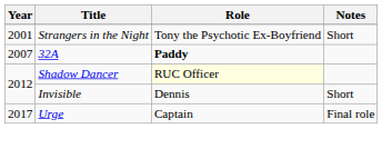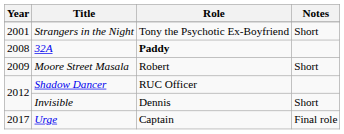32A | Year: 2007 -> 2008
+ row: 2009 | Moore Street Masala | Robert | Short
Shadow Dancer | Role: lightyellow background -> no background
